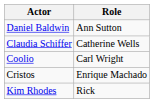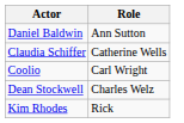- row: Cristos | Enrique Machado
+ row: Dean Stockwell | Charles Welz
